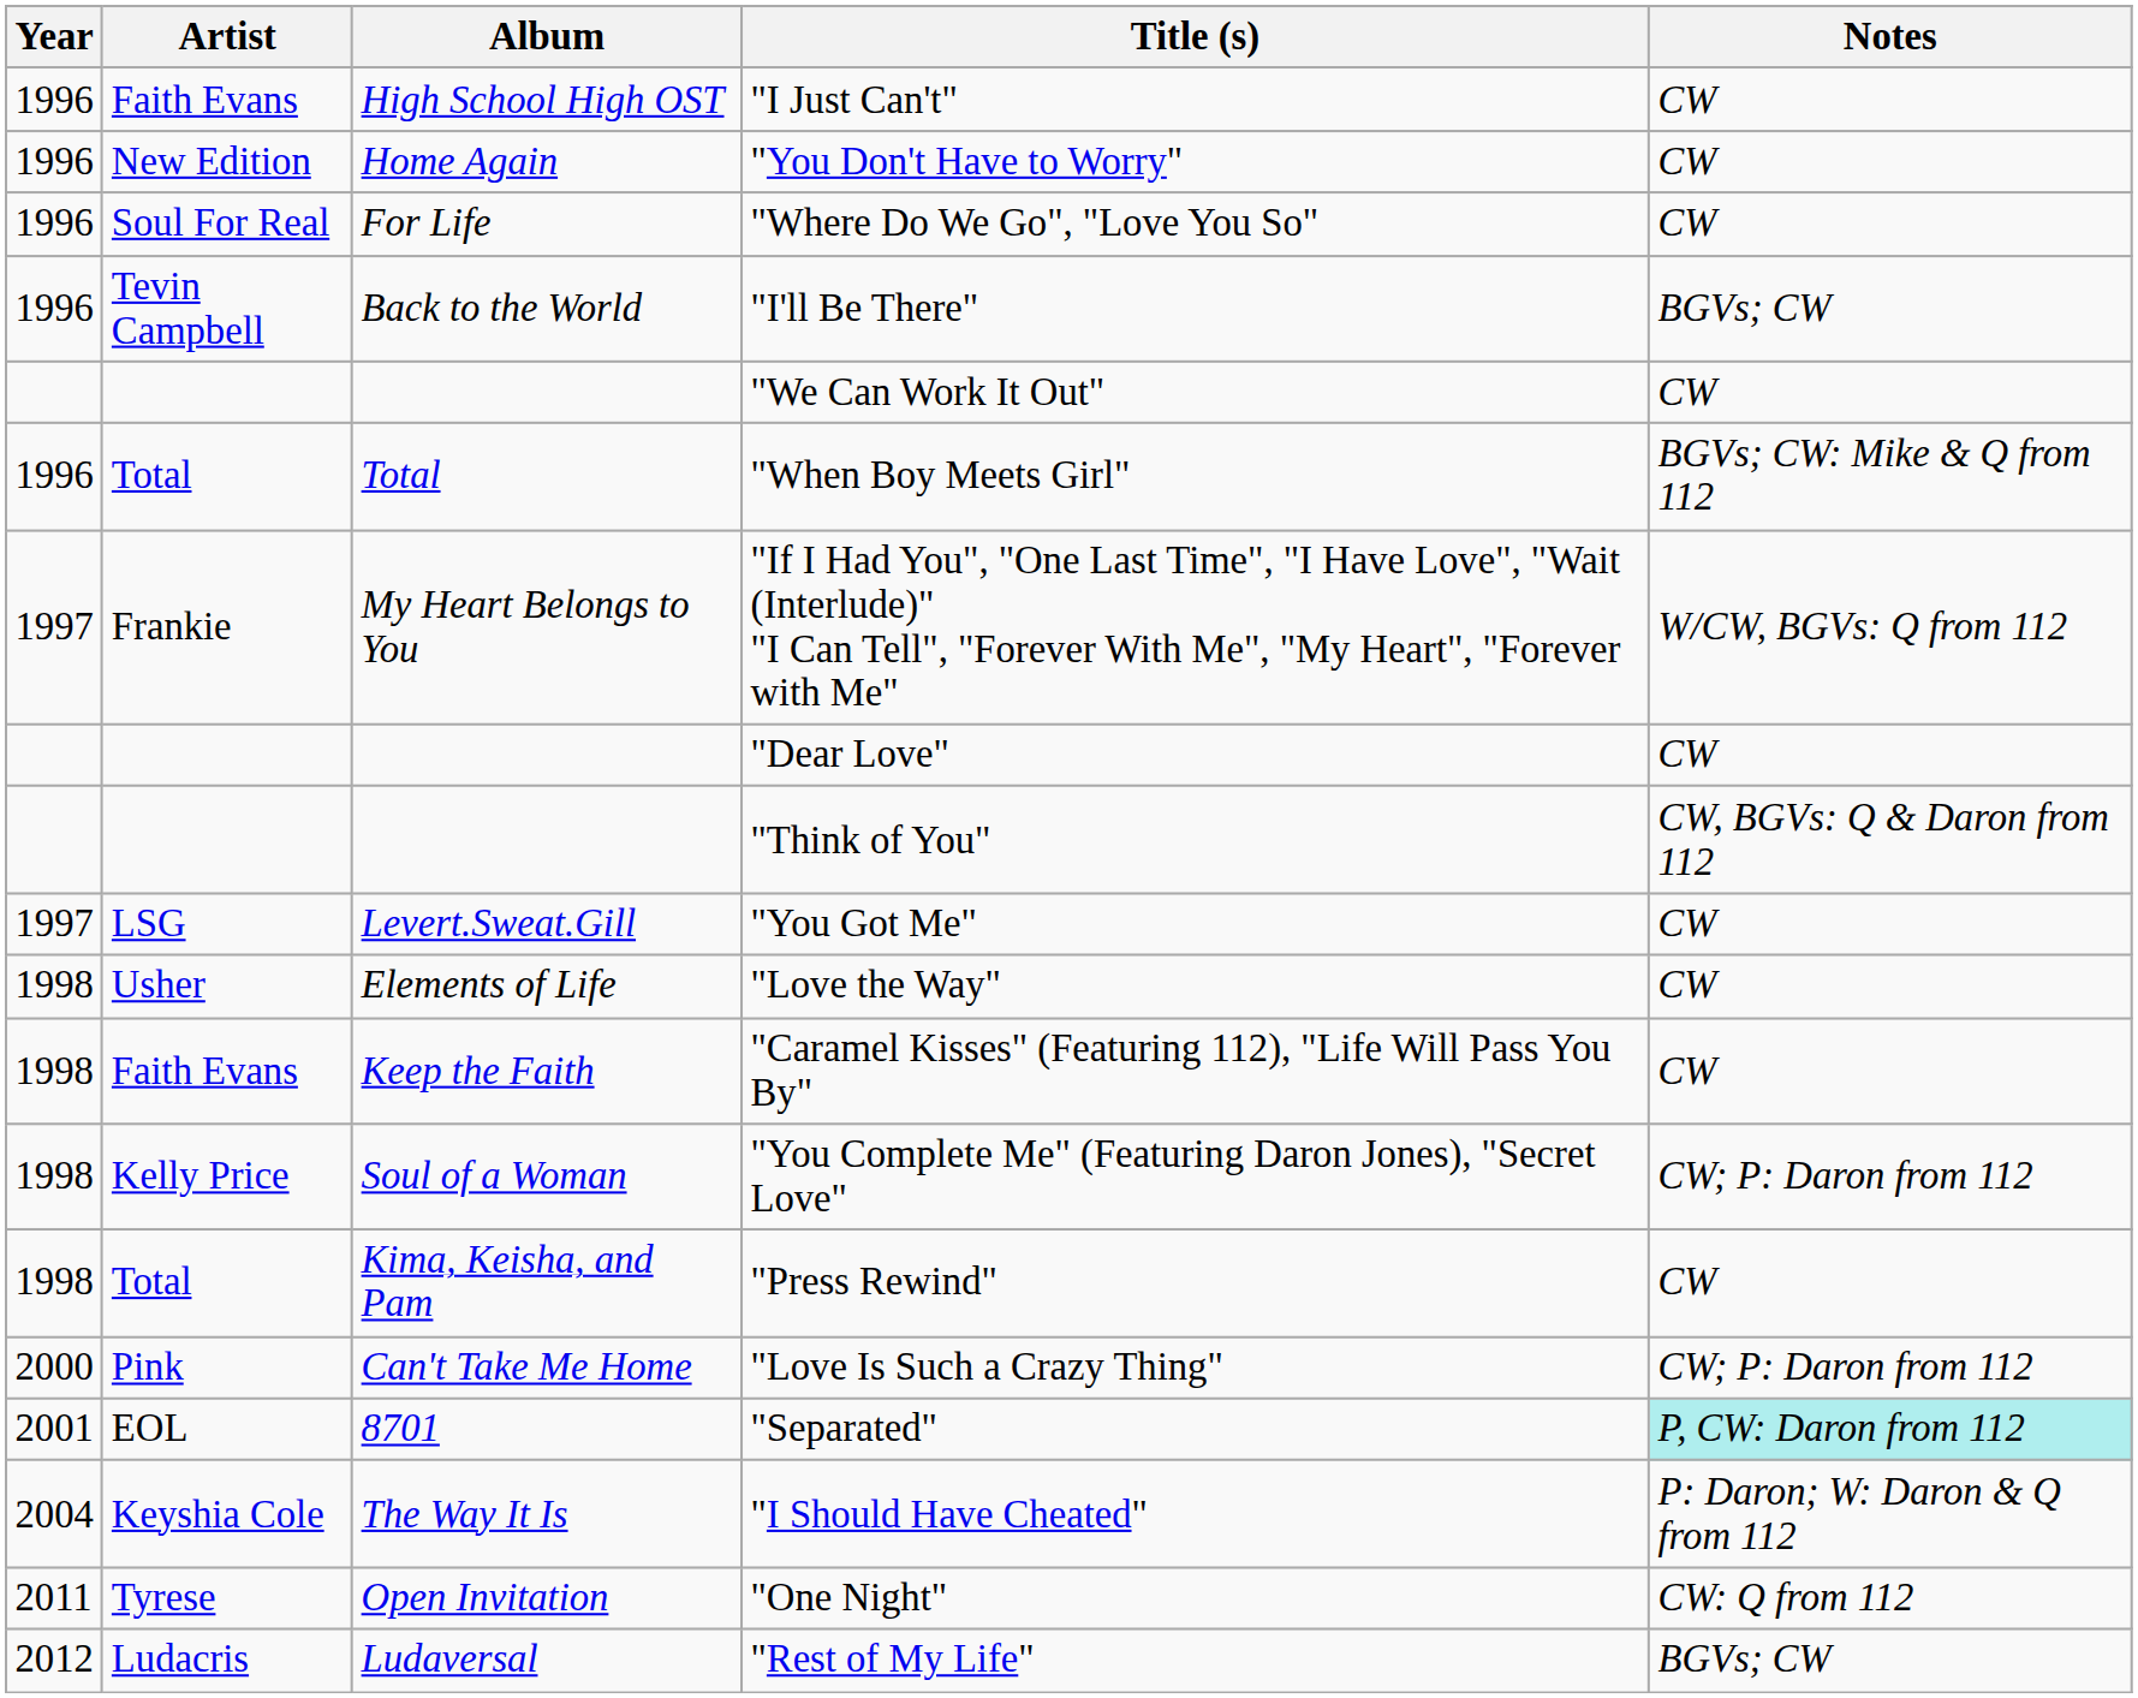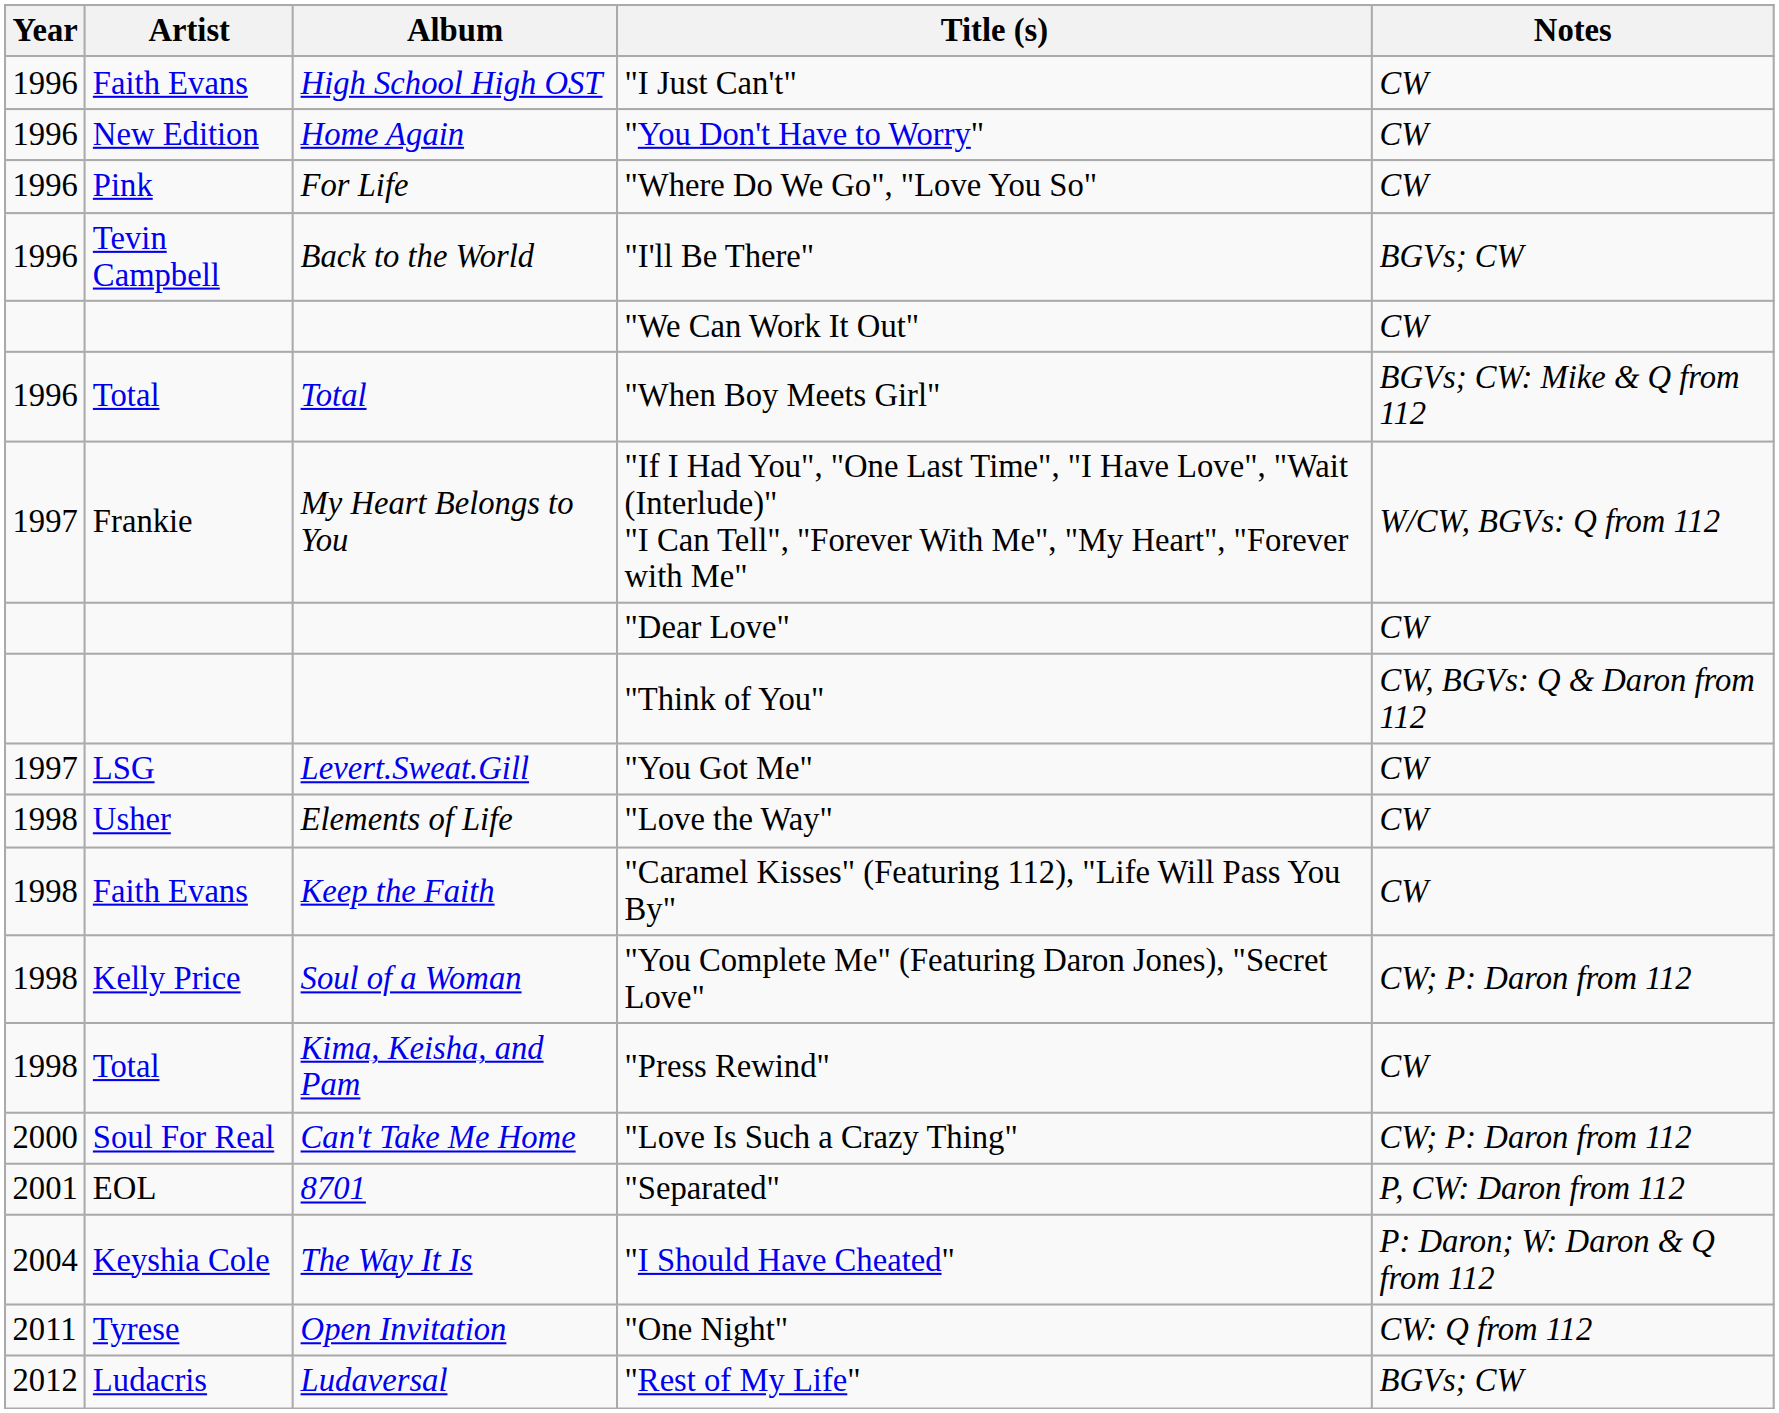"Where Do We Go", "Love You So" | Artist: Soul For Real -> Pink
"Love Is Such a Crazy Thing" | Artist: Pink -> Soul For Real
"Separated" | Notes: paleturquoise background -> no background
